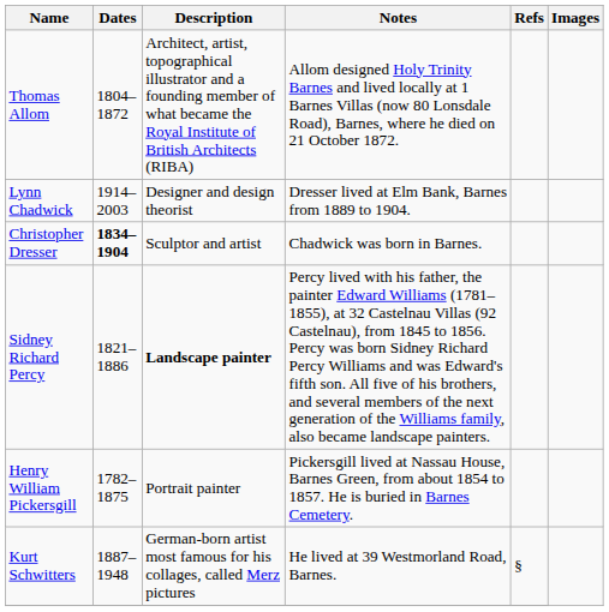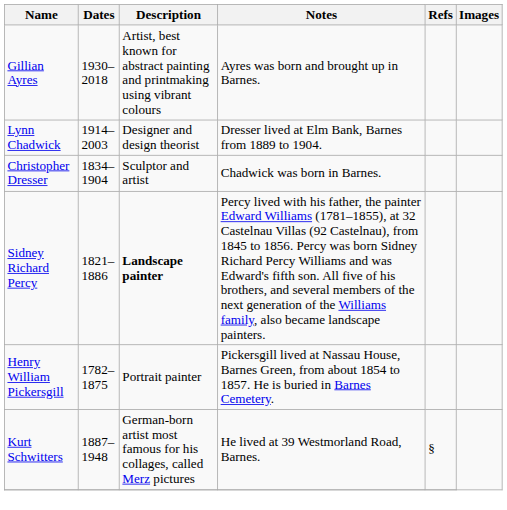- row: Thomas Allom | 1804–1872 | Architect, artist, topographical illustrator and a founding member of what became the Royal Institute of British Architects (RIBA) | Allom designed Holy Trinity Barnes and lived locally at 1 Barnes Villas (now 80 Lonsdale Road), Barnes, where he died on 21 October 1872.
+ row: Gillian Ayres | 1930–2018 | Artist, best known for abstract painting and printmaking using vibrant colours | Ayres was born and brought up in Barnes.
Christopher Dresser | Dates: bold -> normal
